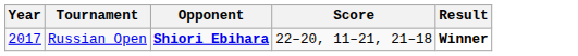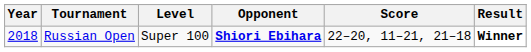+ column: Level | Super 100
Russian Open | Year: 2017 -> 2018
